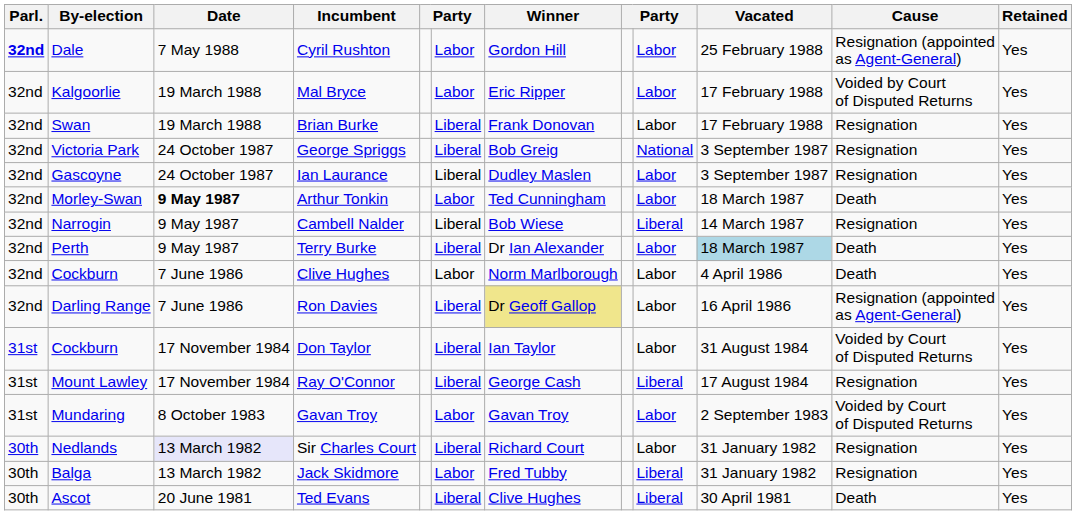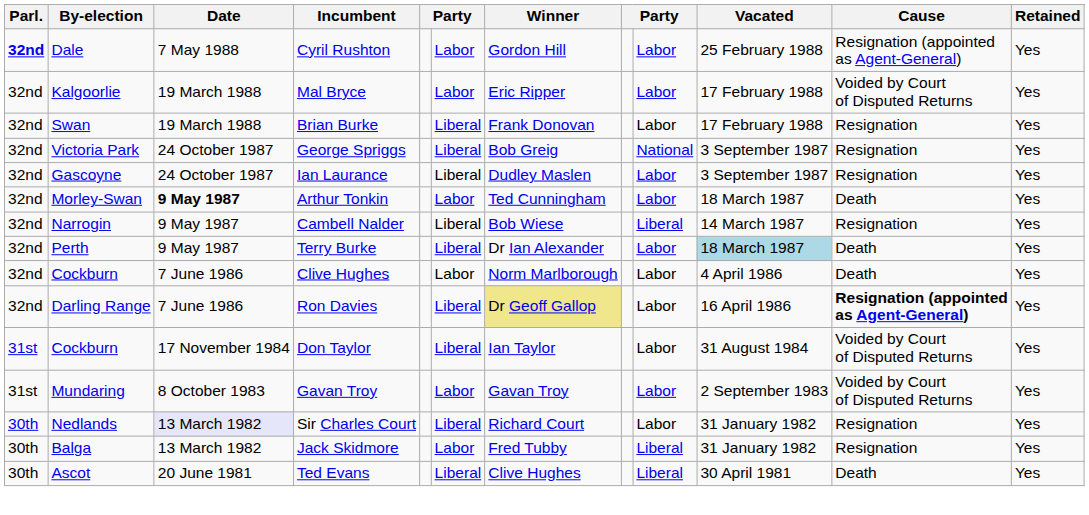Ron Davies | Cause: normal -> bold
- row: 31st | Mount Lawley | 17 November 1984 | Ray O'Connor | Liberal | George Cash | Liberal | 17 August 1984 | Resignation | Yes
